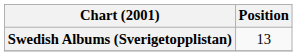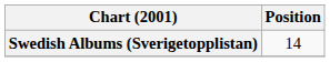Swedish Albums (Sverigetopplistan) | Position: 13 -> 14
